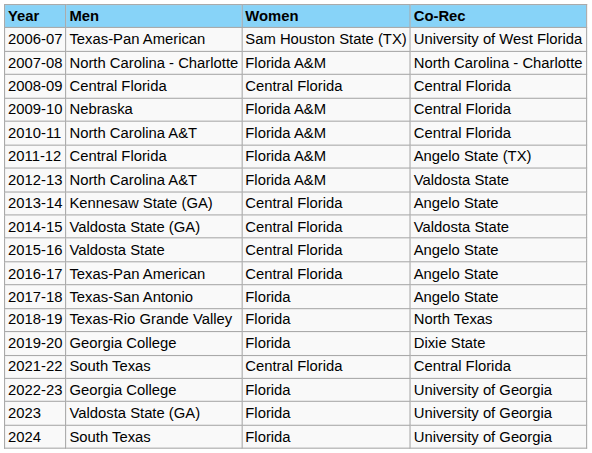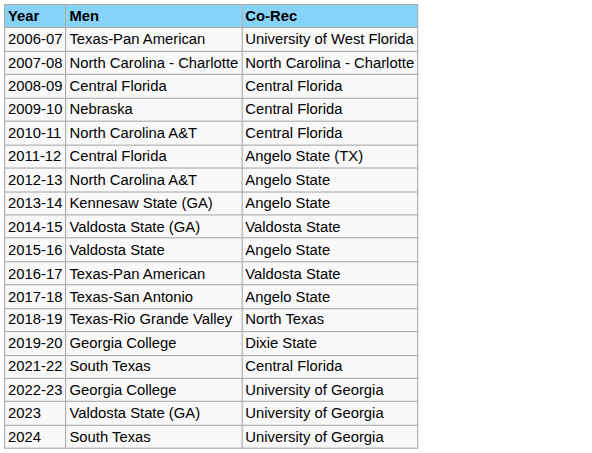- column: Women | Sam Houston State (TX) | Florida A&M | Central Florida | Florida A&M | Florida A&M | Florida A&M | Florida A&M | Central Florida | Central Florida | Central Florida | Central Florida | Florida | Florida | Florida | Central Florida | Florida | Florida | Florida
2012-13 | Co-Rec: Valdosta State -> Angelo State
2016-17 | Co-Rec: Angelo State -> Valdosta State
